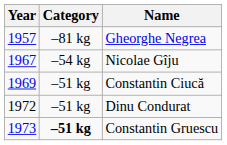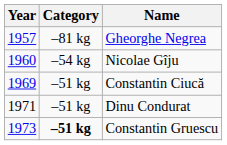Nicolae Gîju | Year: 1967 -> 1960
Dinu Condurat | Year: 1972 -> 1971
